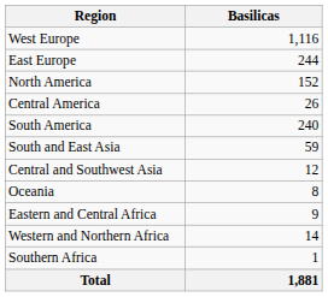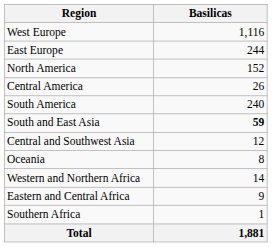South and East Asia | Basilicas: normal -> bold
rows swapped: Western and Northern Africa <-> Eastern and Central Africa
